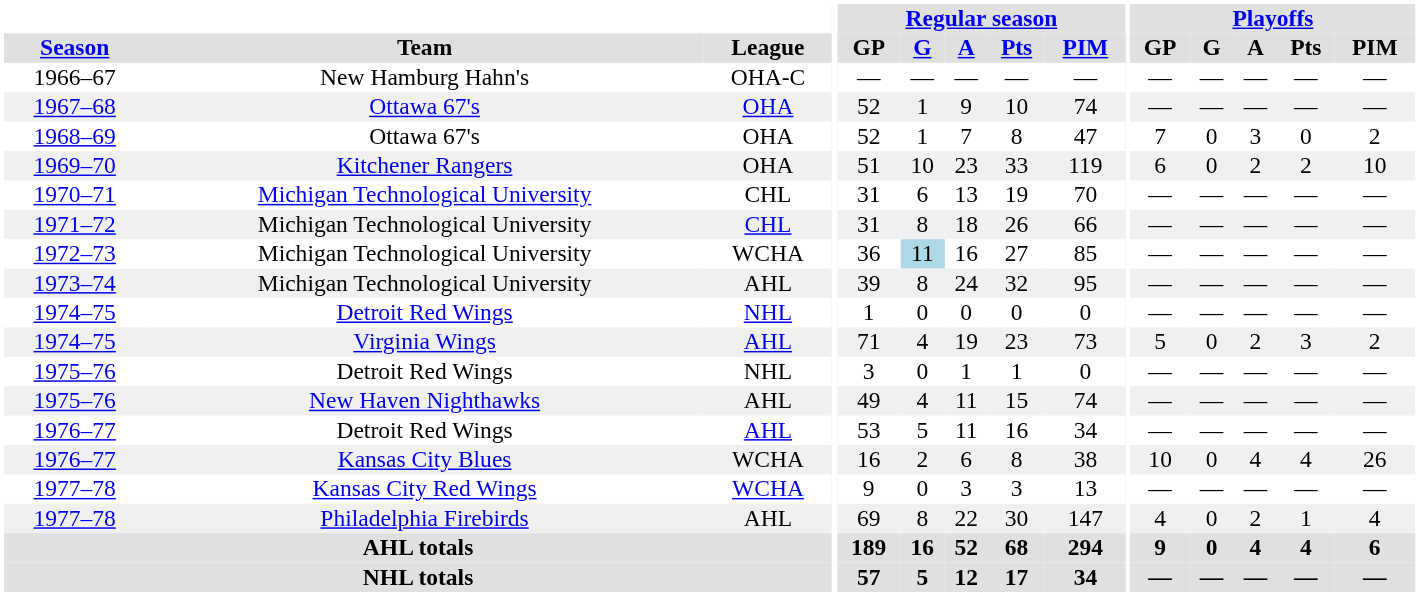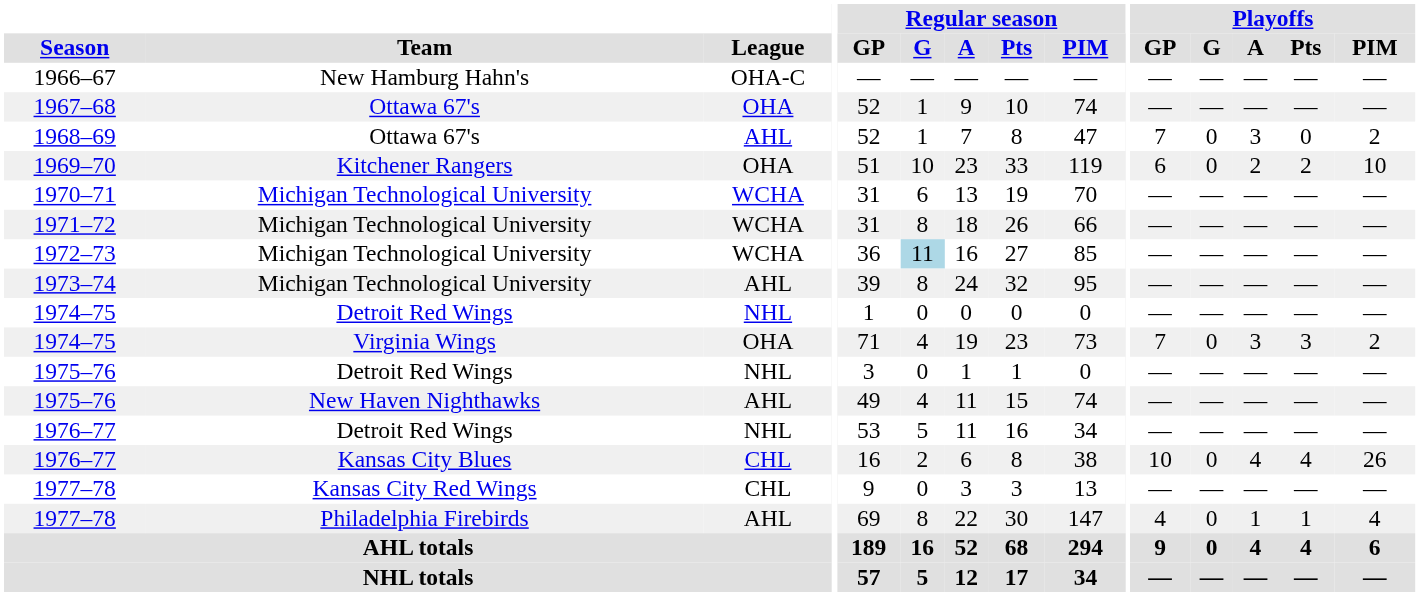1968–69 | League: OHA -> AHL
1970–71 | League: CHL -> WCHA
1971–72 | League: CHL -> WCHA
1974–75 / Virginia Wings | League: AHL -> OHA
1974–75 / Virginia Wings | Playoffs / GP: 5 -> 7
1974–75 / Virginia Wings | Playoffs / A: 2 -> 3
1976–77 / Detroit Red Wings | League: AHL -> NHL
1976–77 / Kansas City Blues | League: WCHA -> CHL
1977–78 / Kansas City Red Wings | League: WCHA -> CHL
1977–78 / Philadelphia Firebirds | Playoffs / A: 2 -> 1
